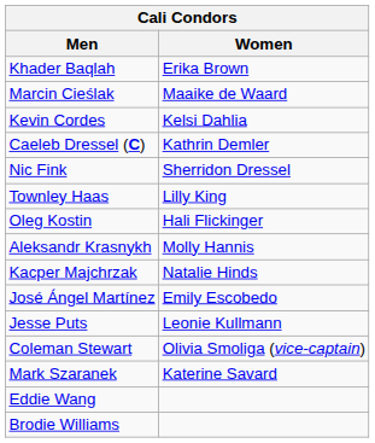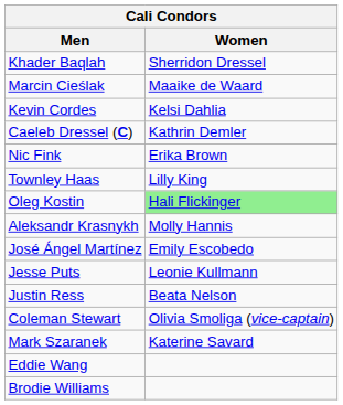Khader Baqlah | Women: Erika Brown -> Sherridon Dressel
Nic Fink | Women: Sherridon Dressel -> Erika Brown
Oleg Kostin | Women: no background -> lightgreen background
- row: Kacper Majchrzak | Natalie Hinds
+ row: Justin Ress | Beata Nelson
